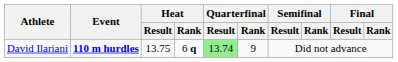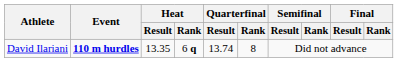David Ilariani | Heat / Result: 13.75 -> 13.35
David Ilariani | Quarterfinal / Result: lightgreen background -> no background
David Ilariani | Quarterfinal / Rank: 9 -> 8
